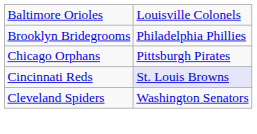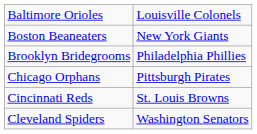+ row: Boston Beaneaters | New York Giants
Cincinnati Reds | column 2: lavender background -> no background
